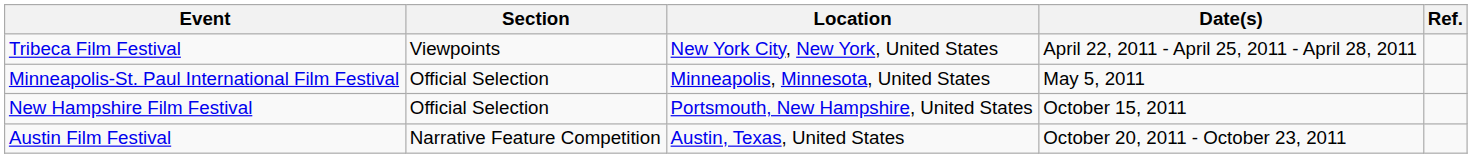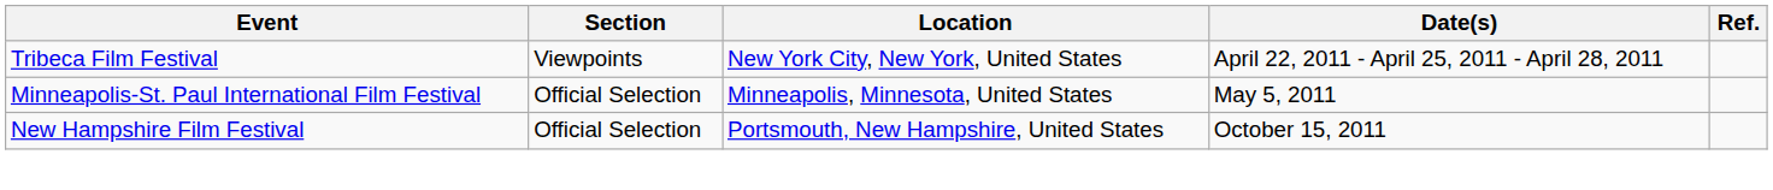- row: Austin Film Festival | Narrative Feature Competition | Austin, Texas, United States | October 20, 2011 - October 23, 2011
